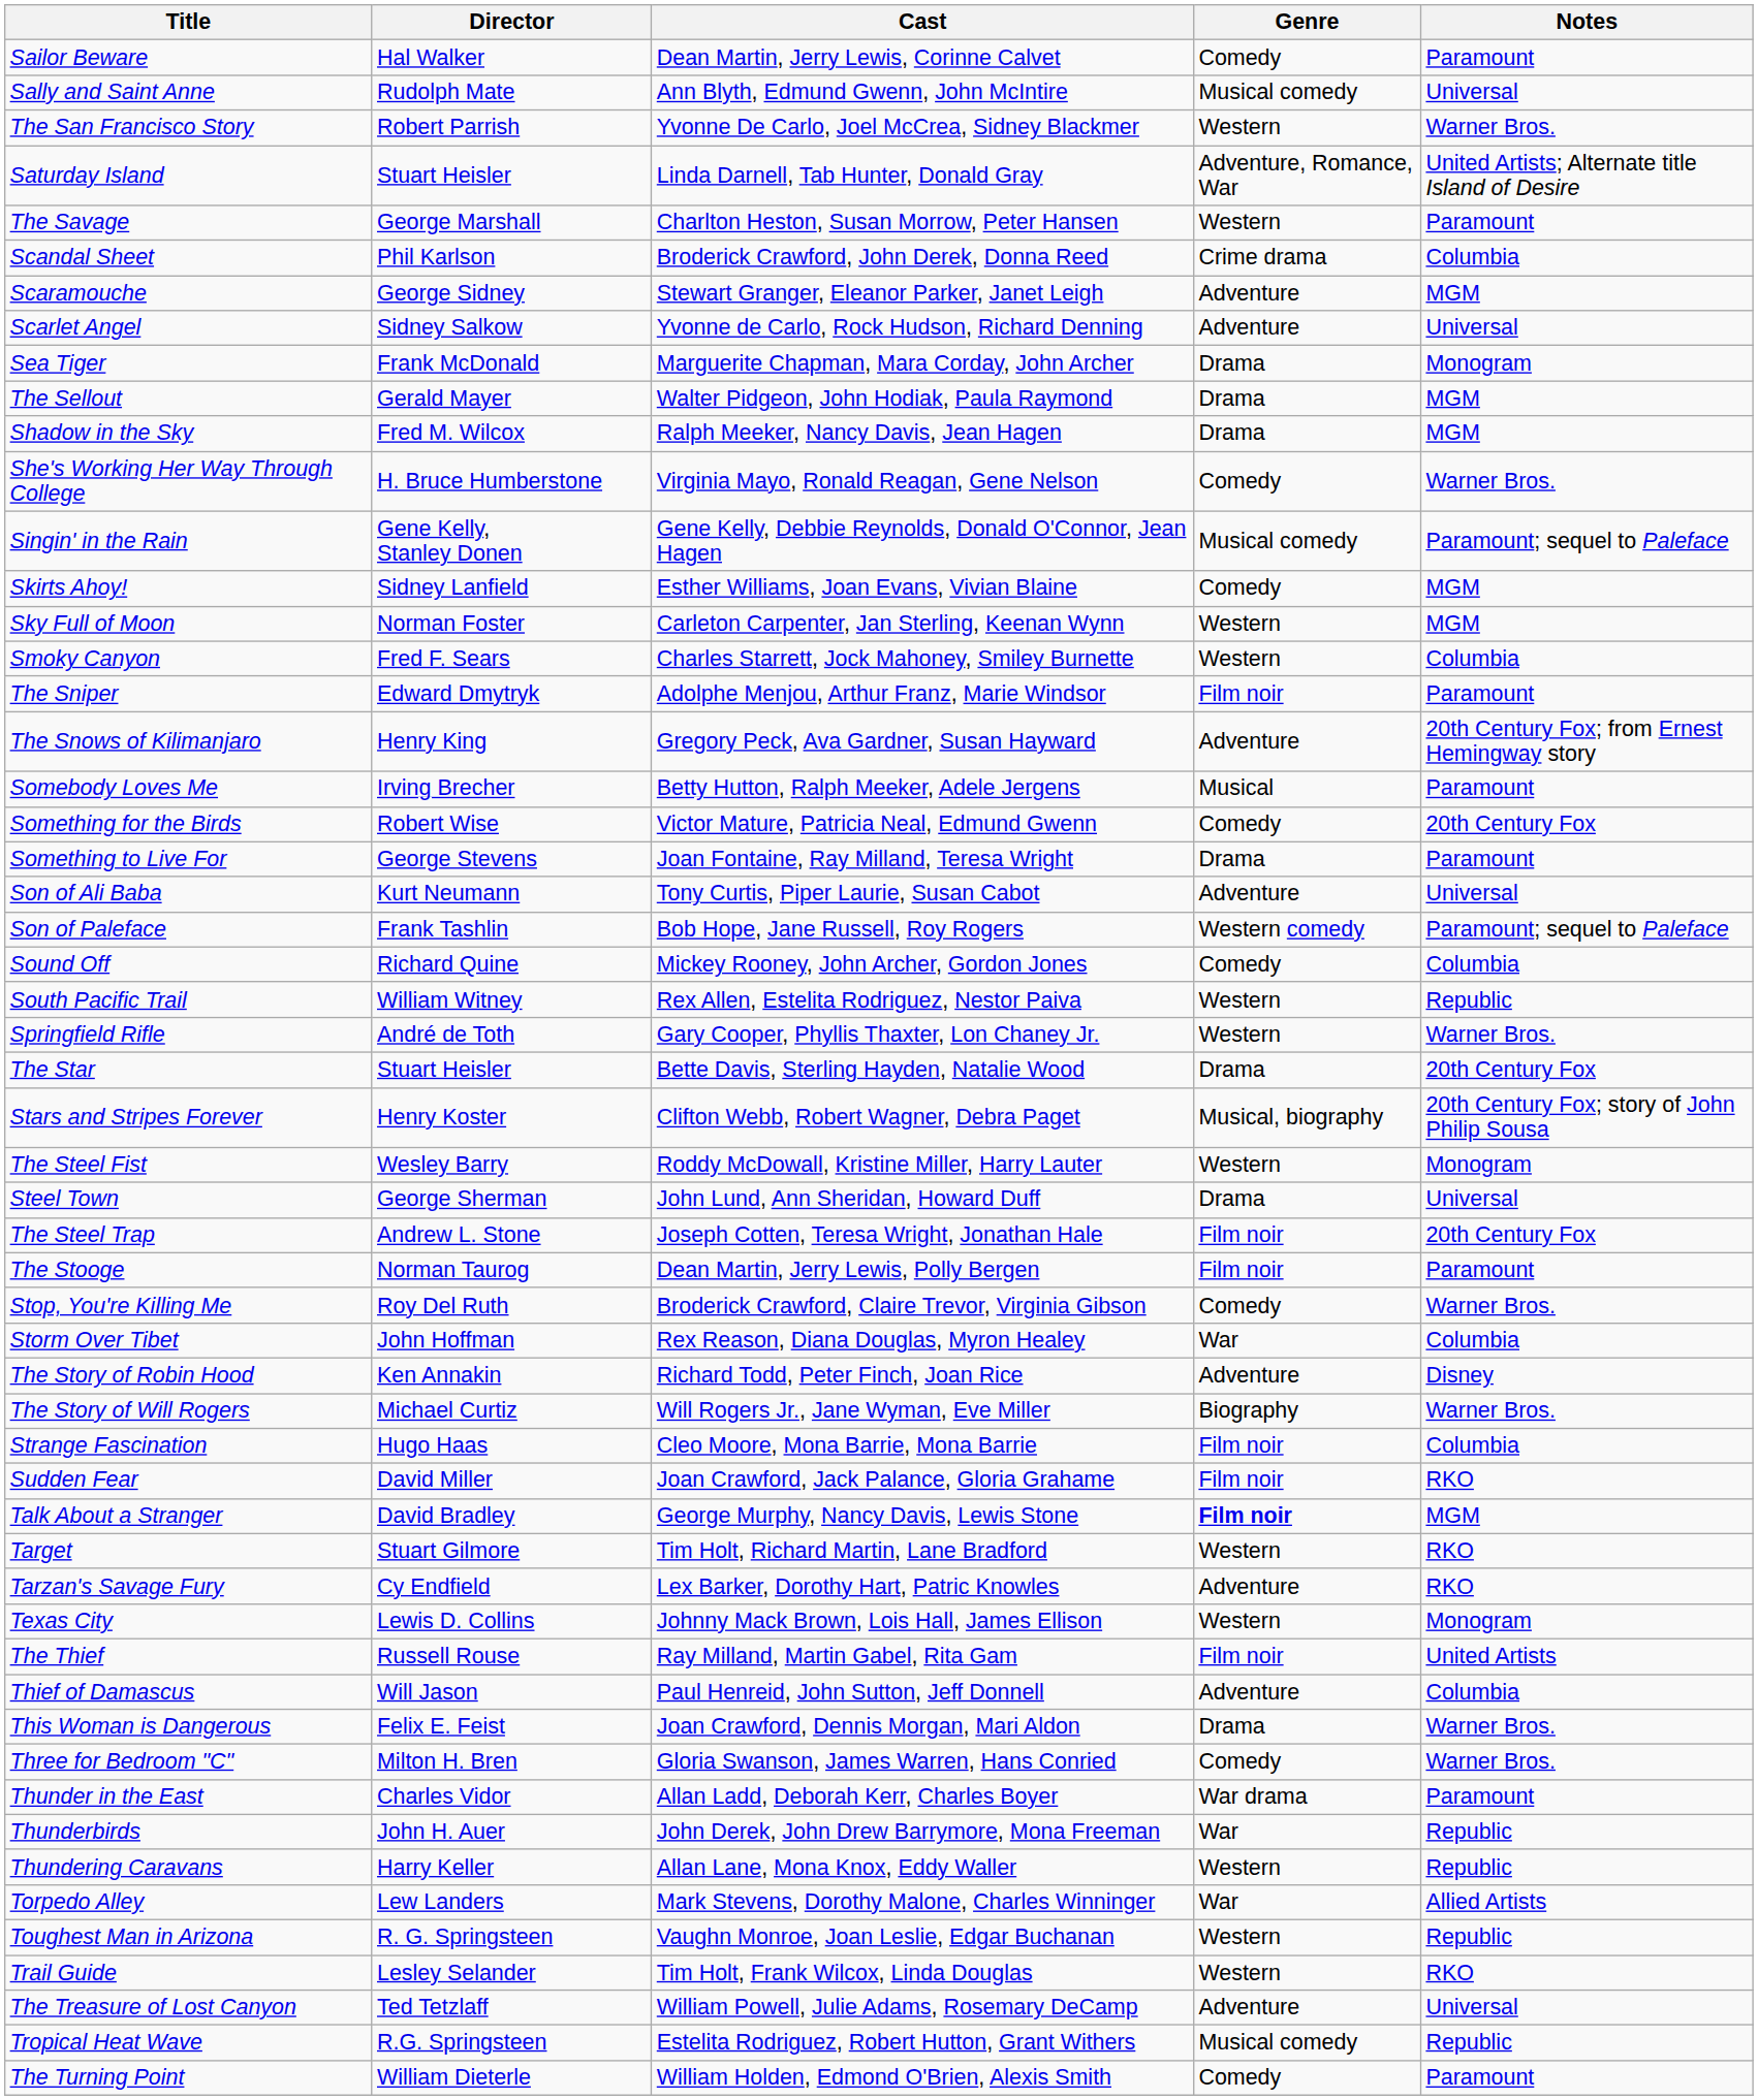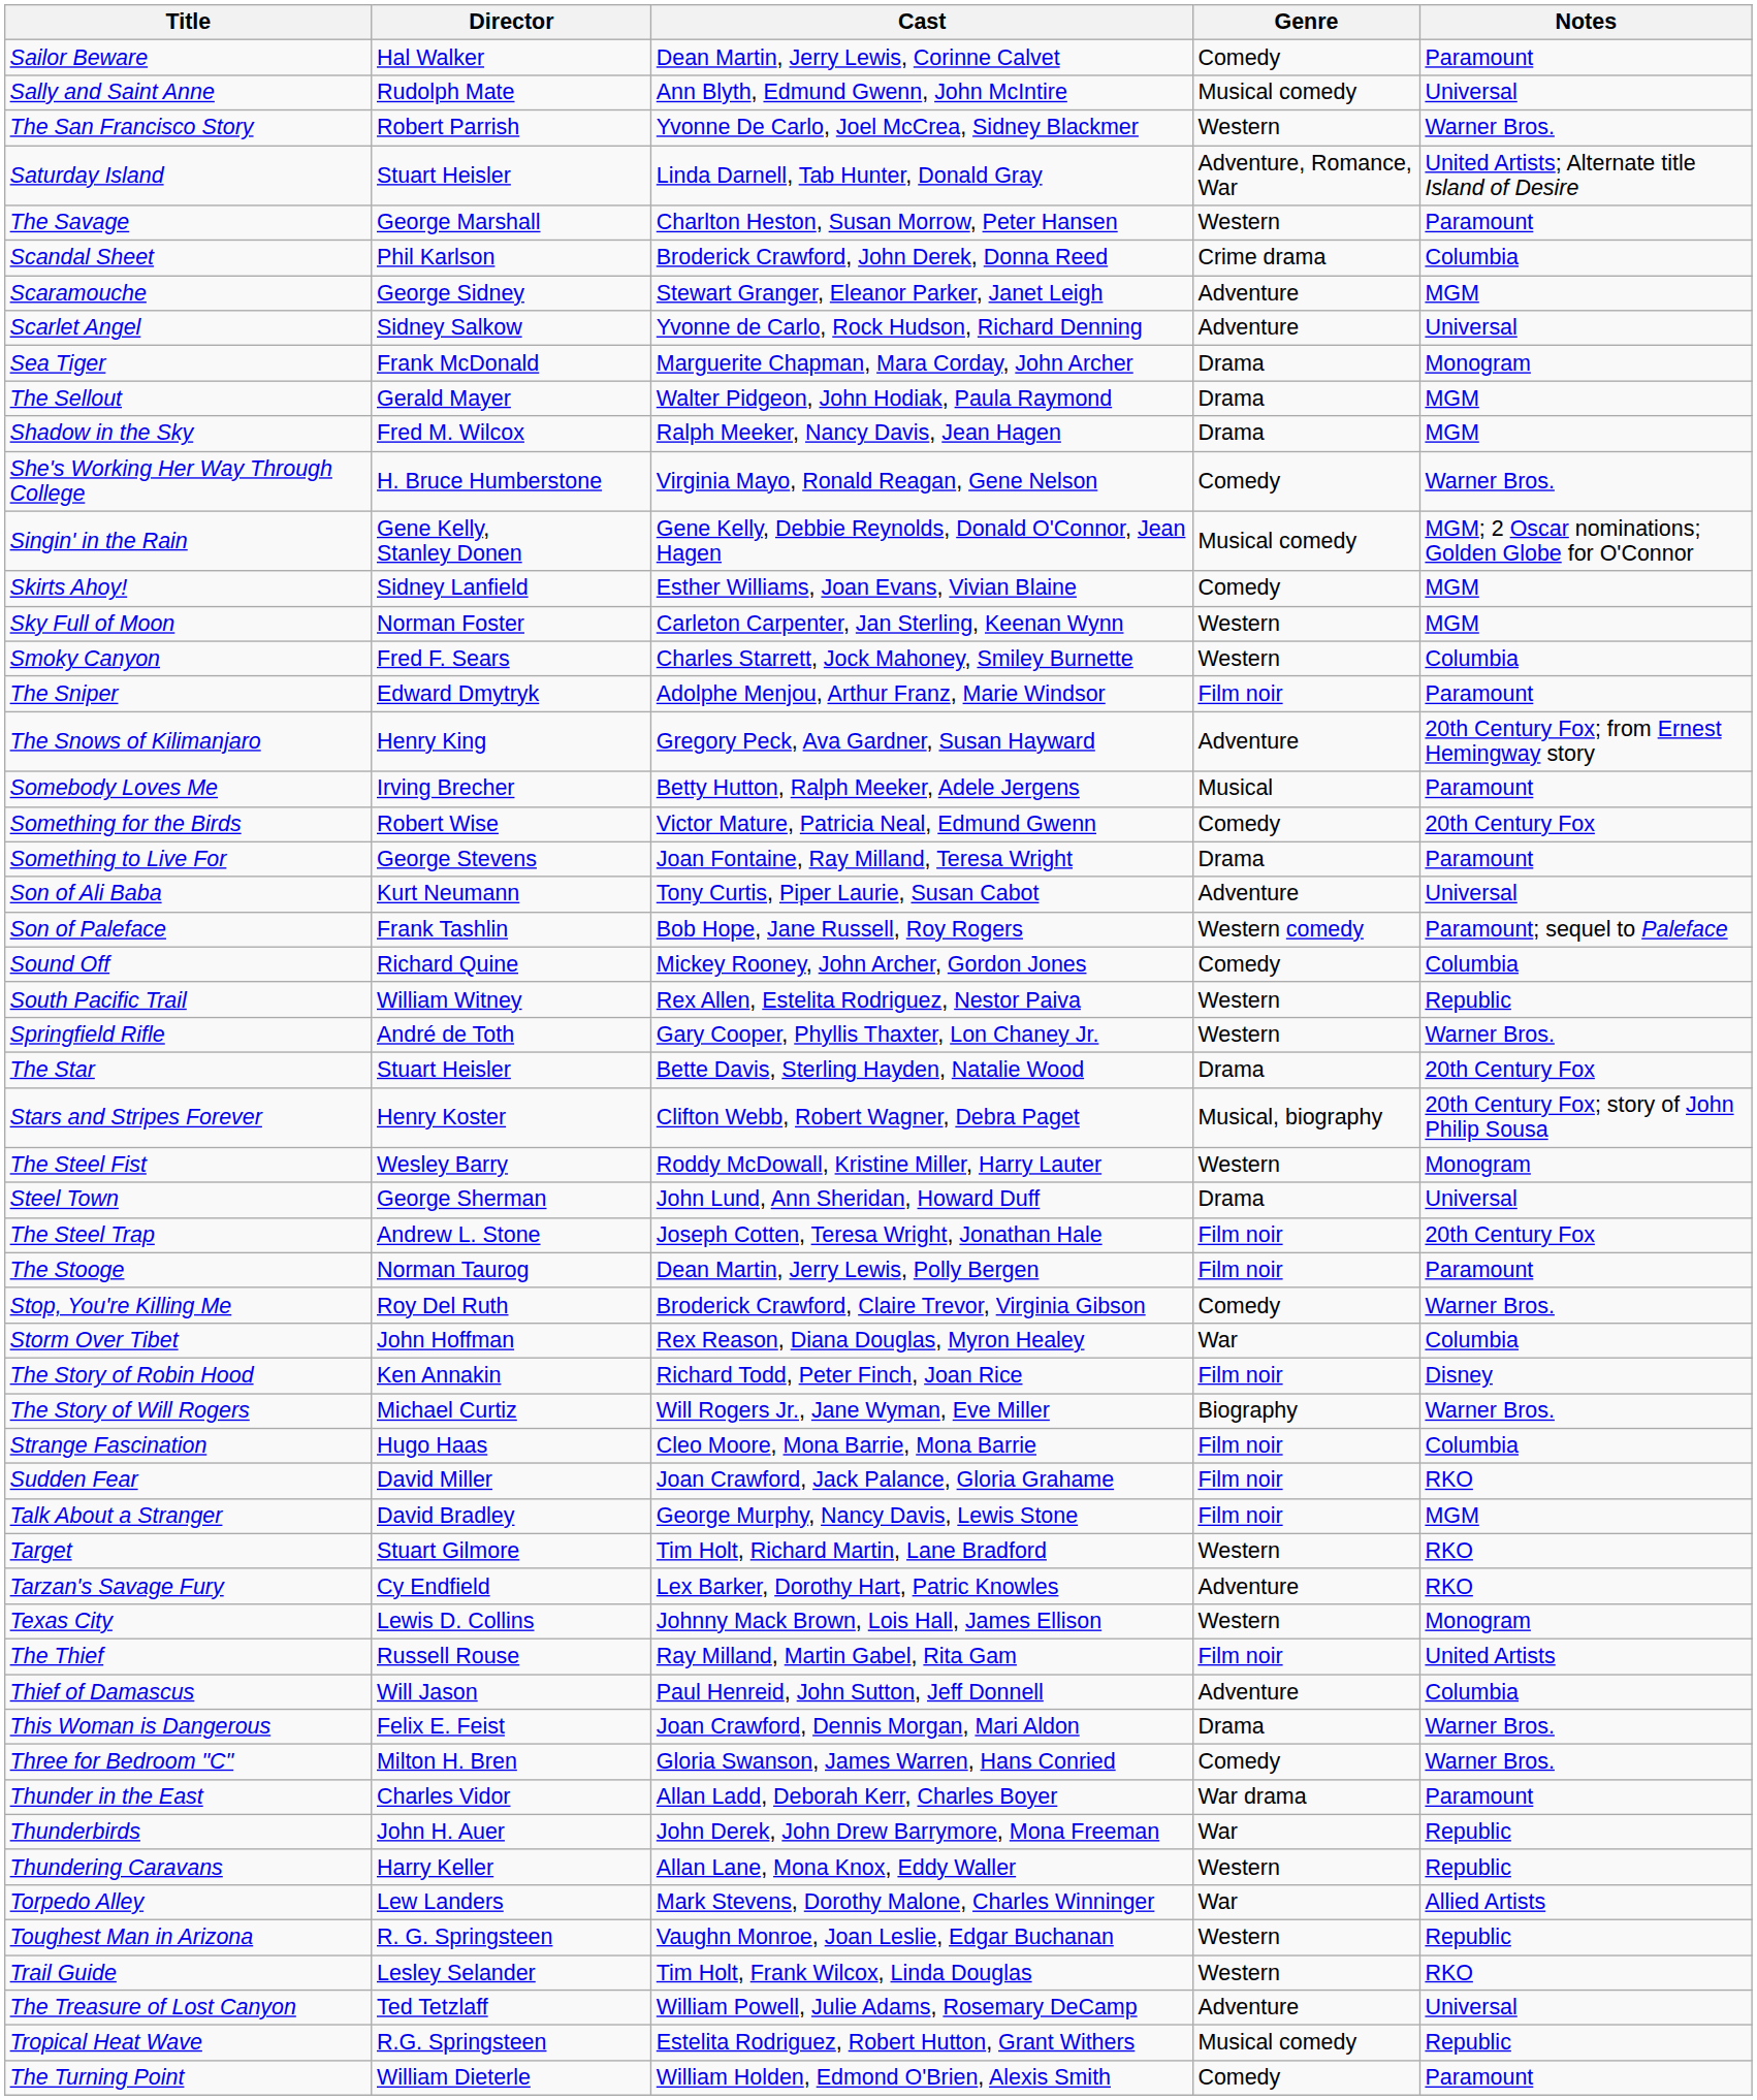Singin' in the Rain | Notes: Paramount; sequel to Paleface -> MGM; 2 Oscar nominations; Golden Globe for O'Connor
The Story of Robin Hood | Genre: Adventure -> Film noir
Talk About a Stranger | Genre: bold -> normal
